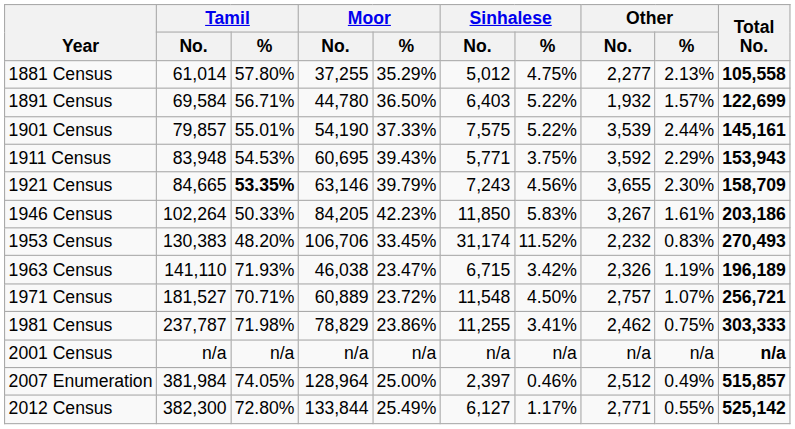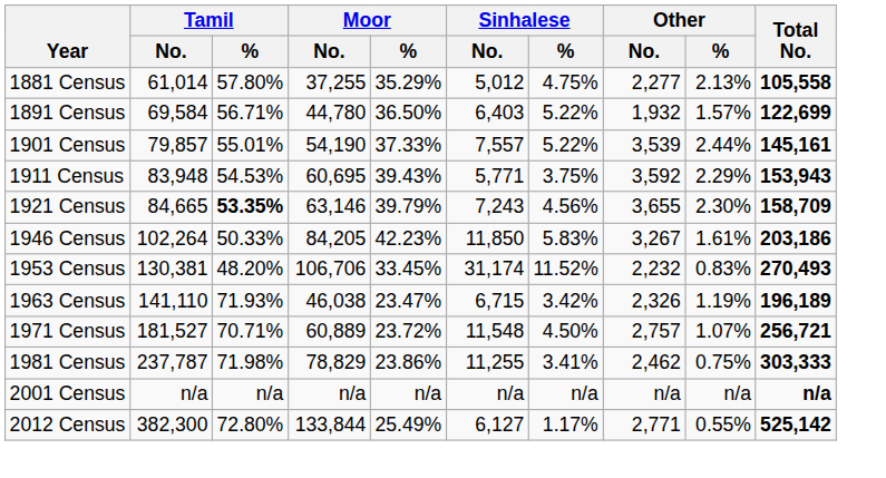1901 Census | Sinhalese / No.: 7,575 -> 7,557
1953 Census | Tamil / No.: 130,383 -> 130,381
- row: 2007 Enumeration | 381,984 | 74.05% | 128,964 | 25.00% | 2,397 | 0.46% | 2,512 | 0.49% | 515,857
